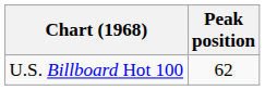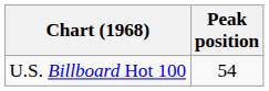U.S. Billboard Hot 100 | Peak position: 62 -> 54
